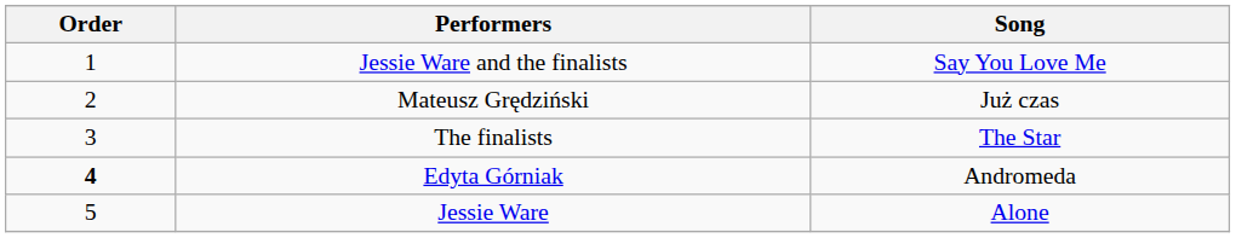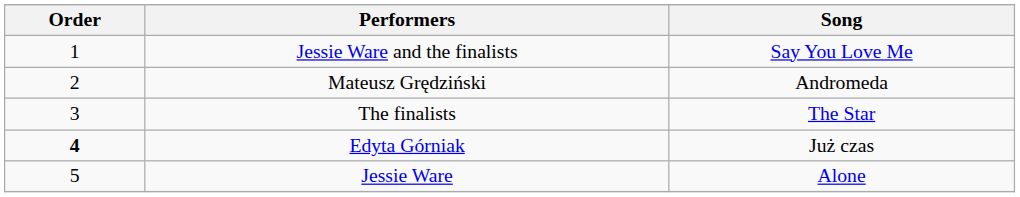Mateusz Grędziński | Song: Już czas -> Andromeda
Edyta Górniak | Song: Andromeda -> Już czas
